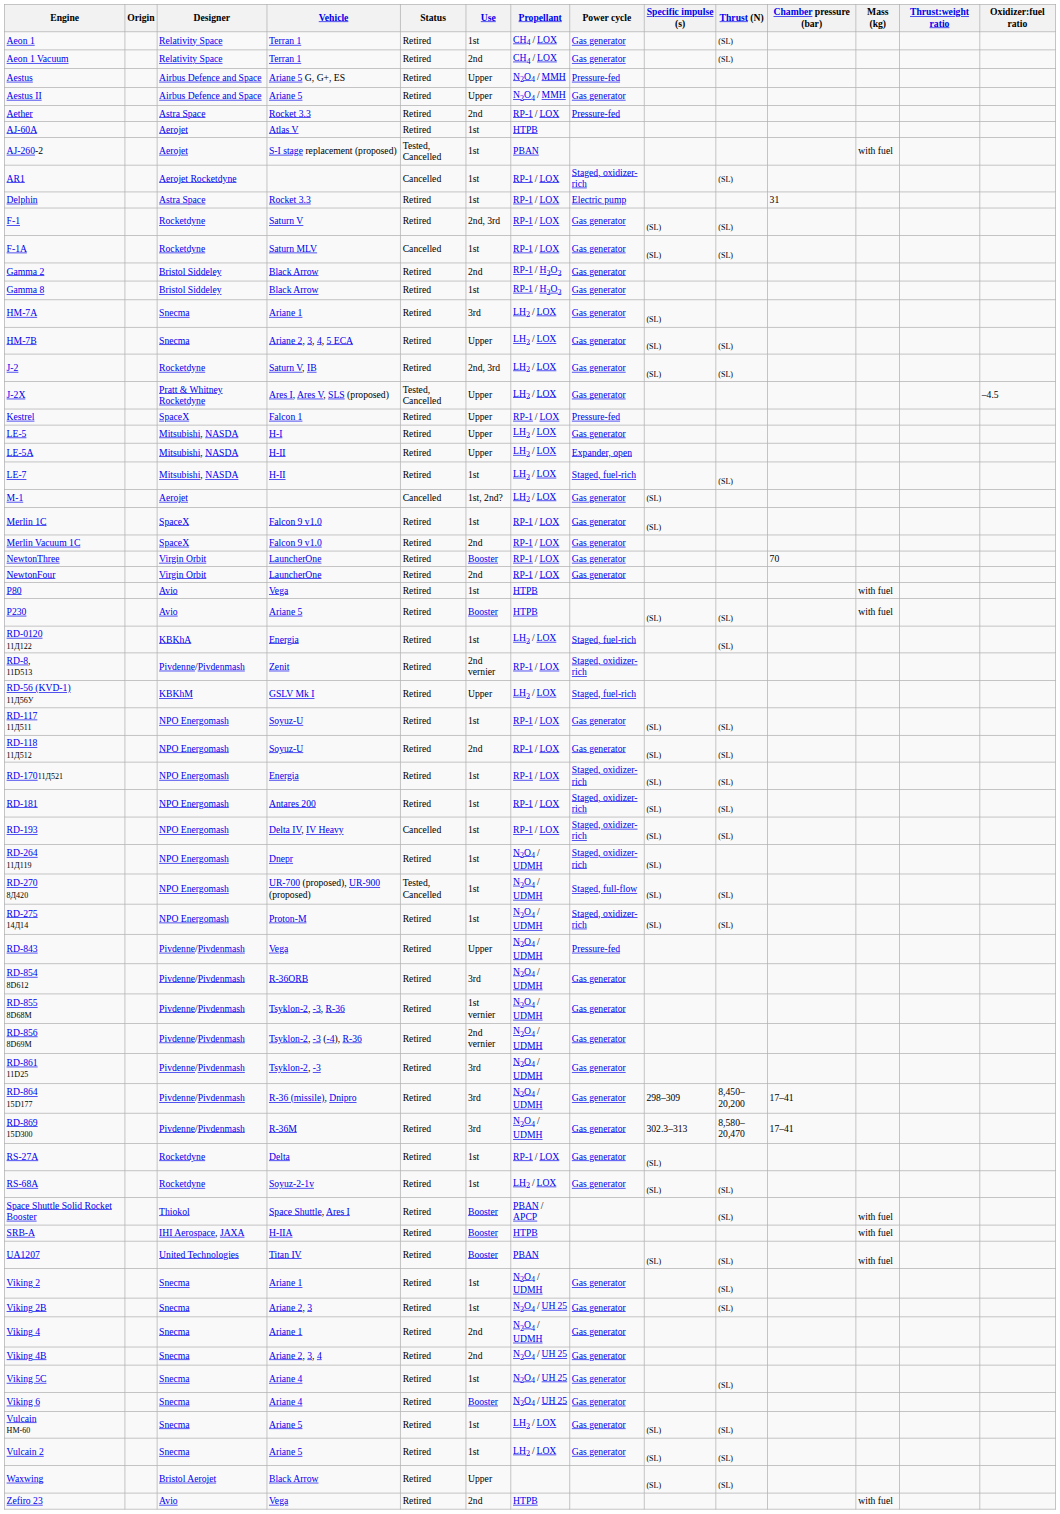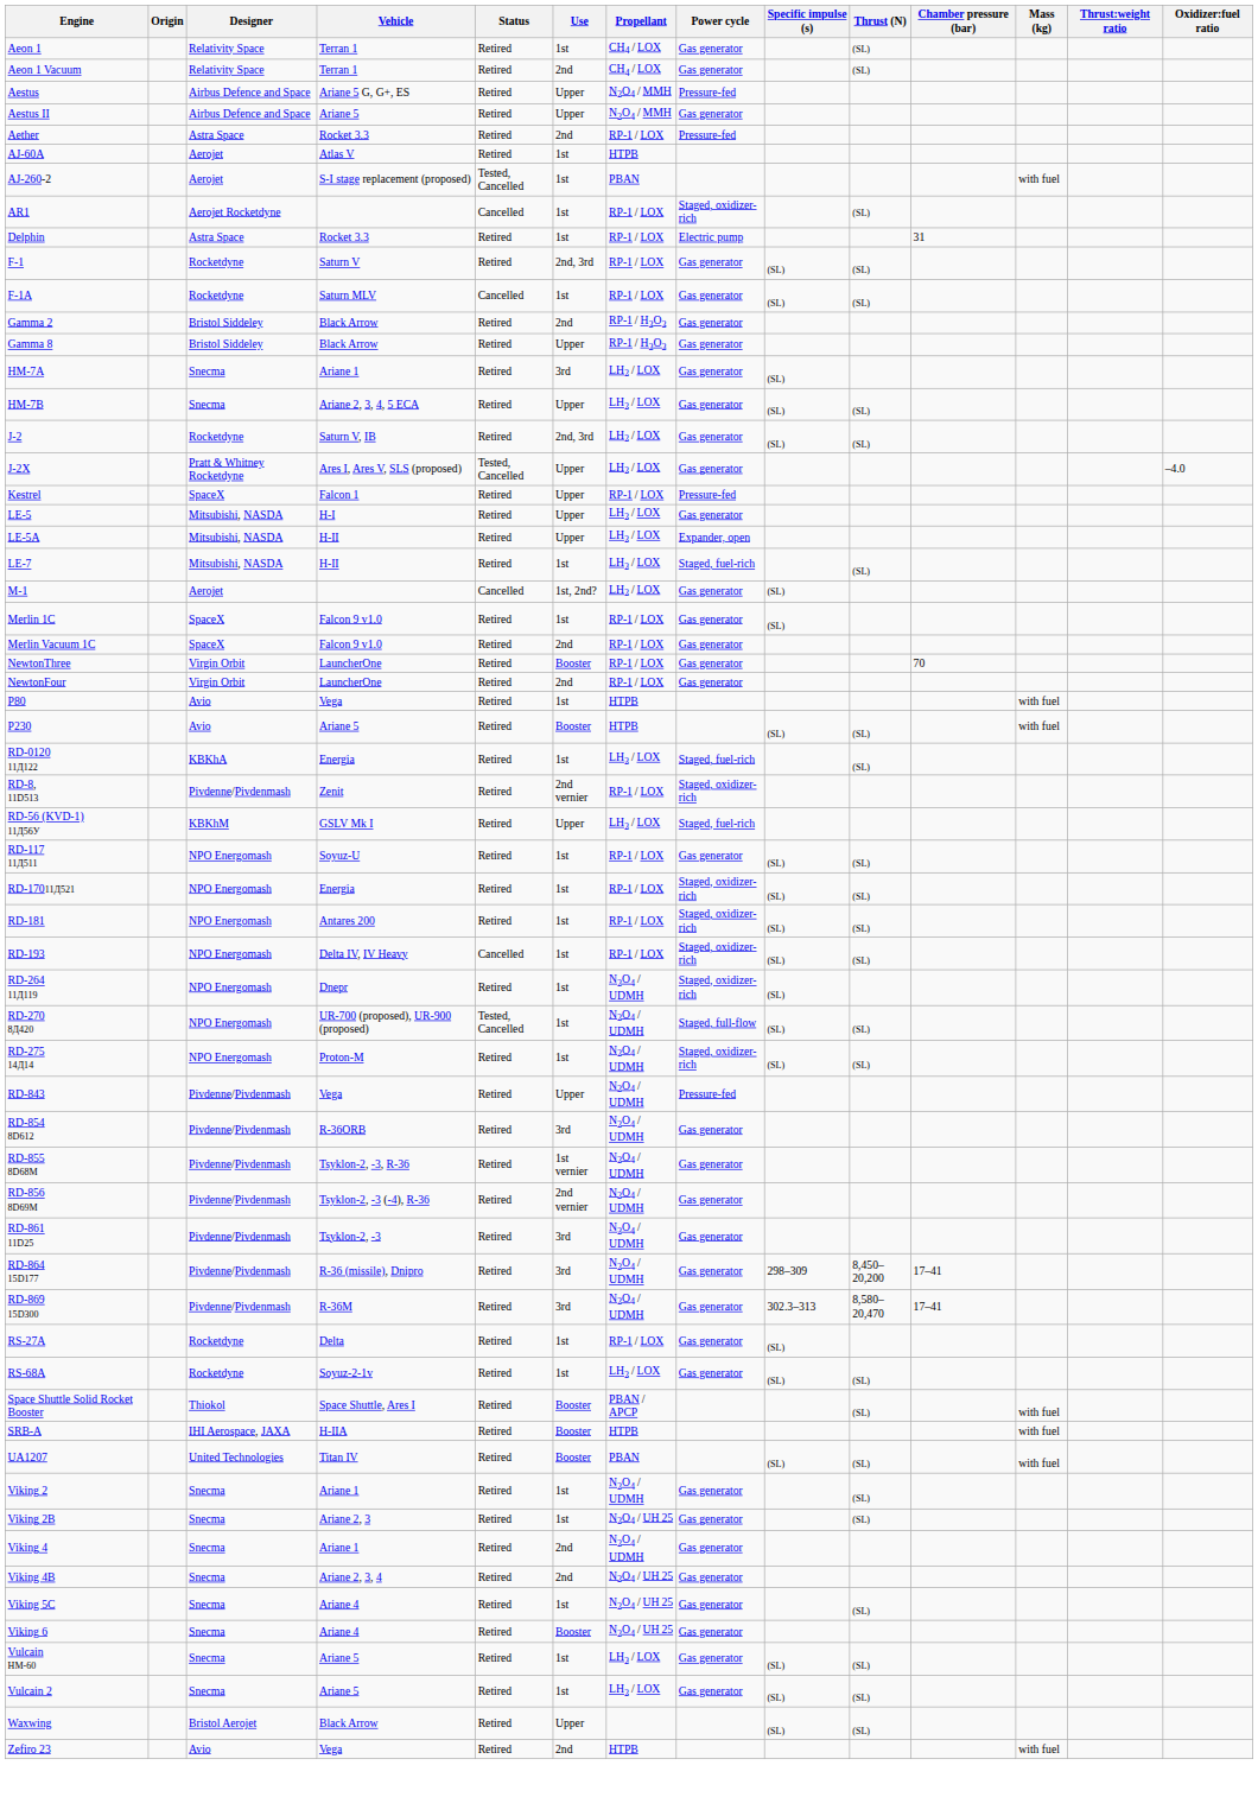Gamma 8 | Use: 1st -> Upper
J-2X | Oxidizer:fuel ratio: –4.5 -> –4.0
- row: RD-118 11Д512 | NPO Energomash | Soyuz-U | Retired | 2nd | RP-1 / LOX | Gas generator | (SL) | (SL)
